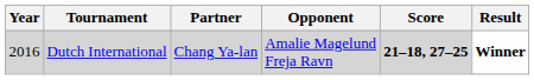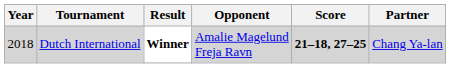columns swapped: Partner <-> Result
Dutch International | Year: 2016 -> 2018
